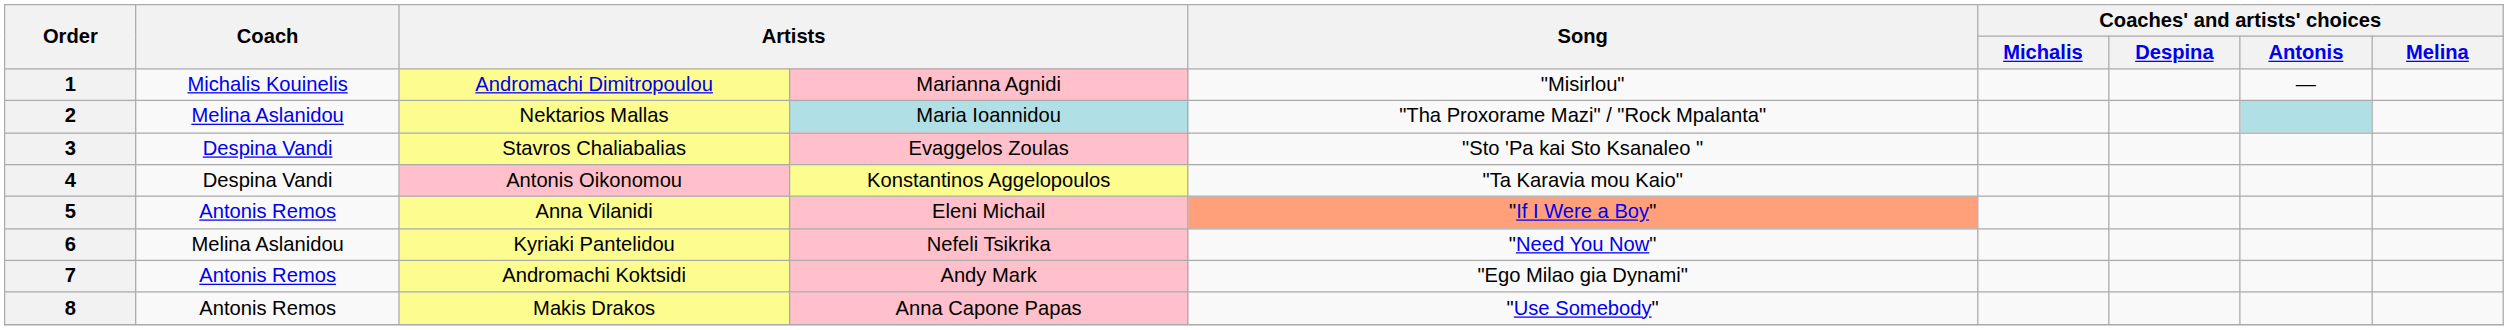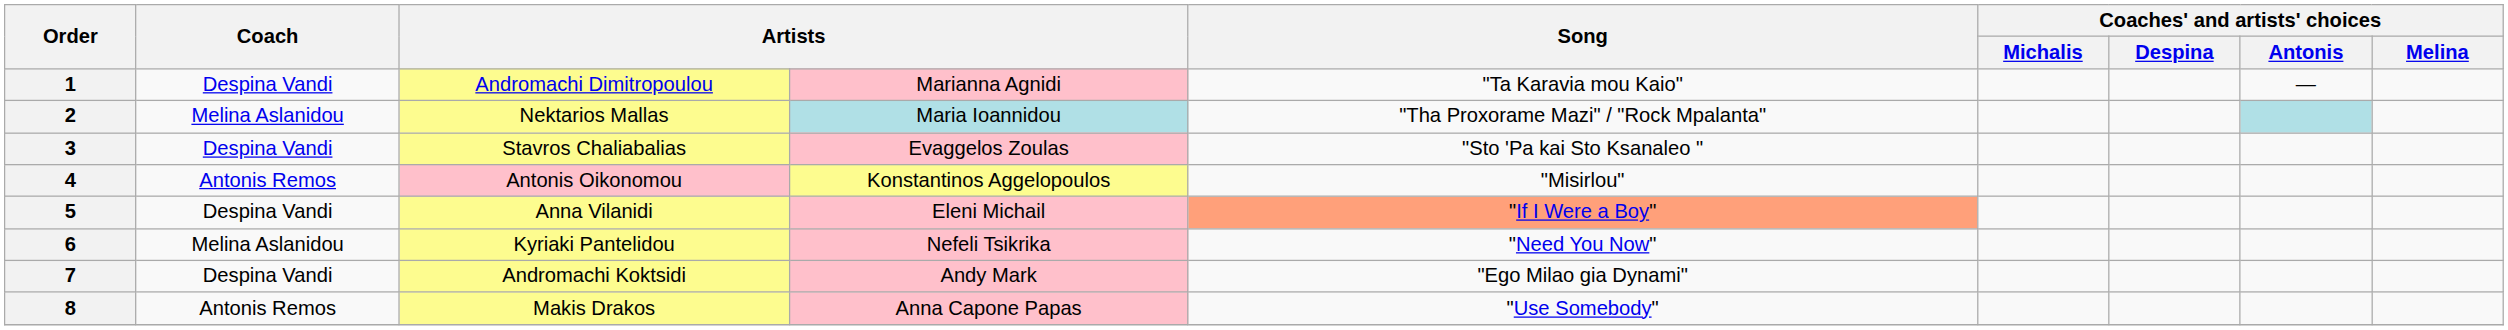1 | Coach: Michalis Kouinelis -> Despina Vandi
1 | Song: "Misirlou" -> "Ta Karavia mou Kaio"
4 | Coach: Despina Vandi -> Antonis Remos
4 | Song: "Ta Karavia mou Kaio" -> "Misirlou"
5 | Coach: Antonis Remos -> Despina Vandi
7 | Coach: Antonis Remos -> Despina Vandi
